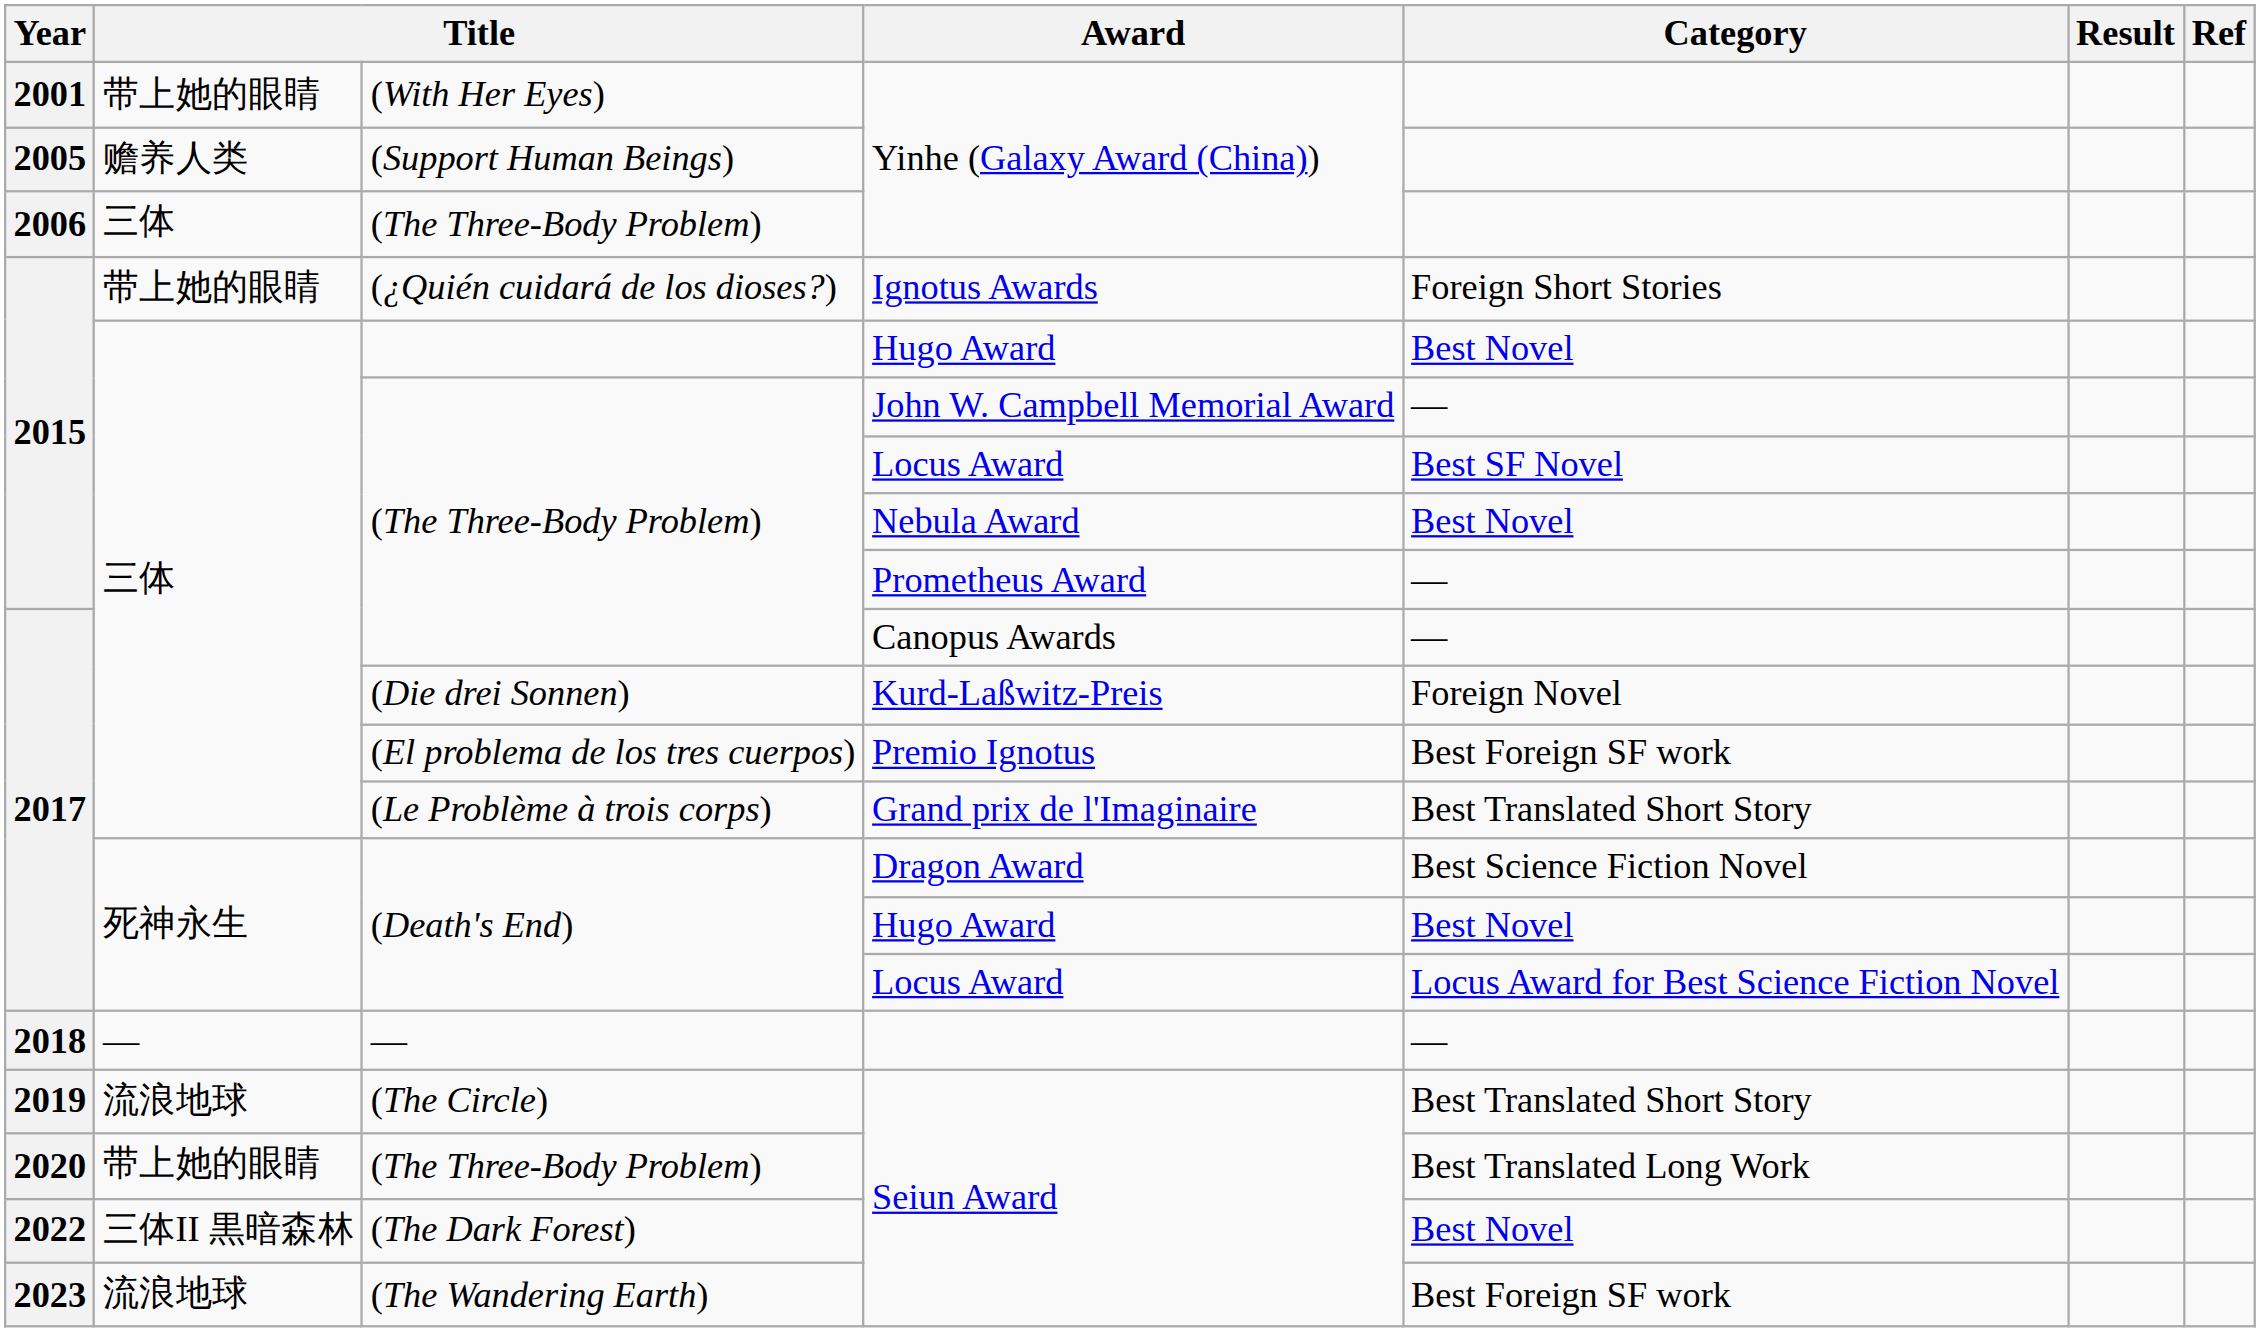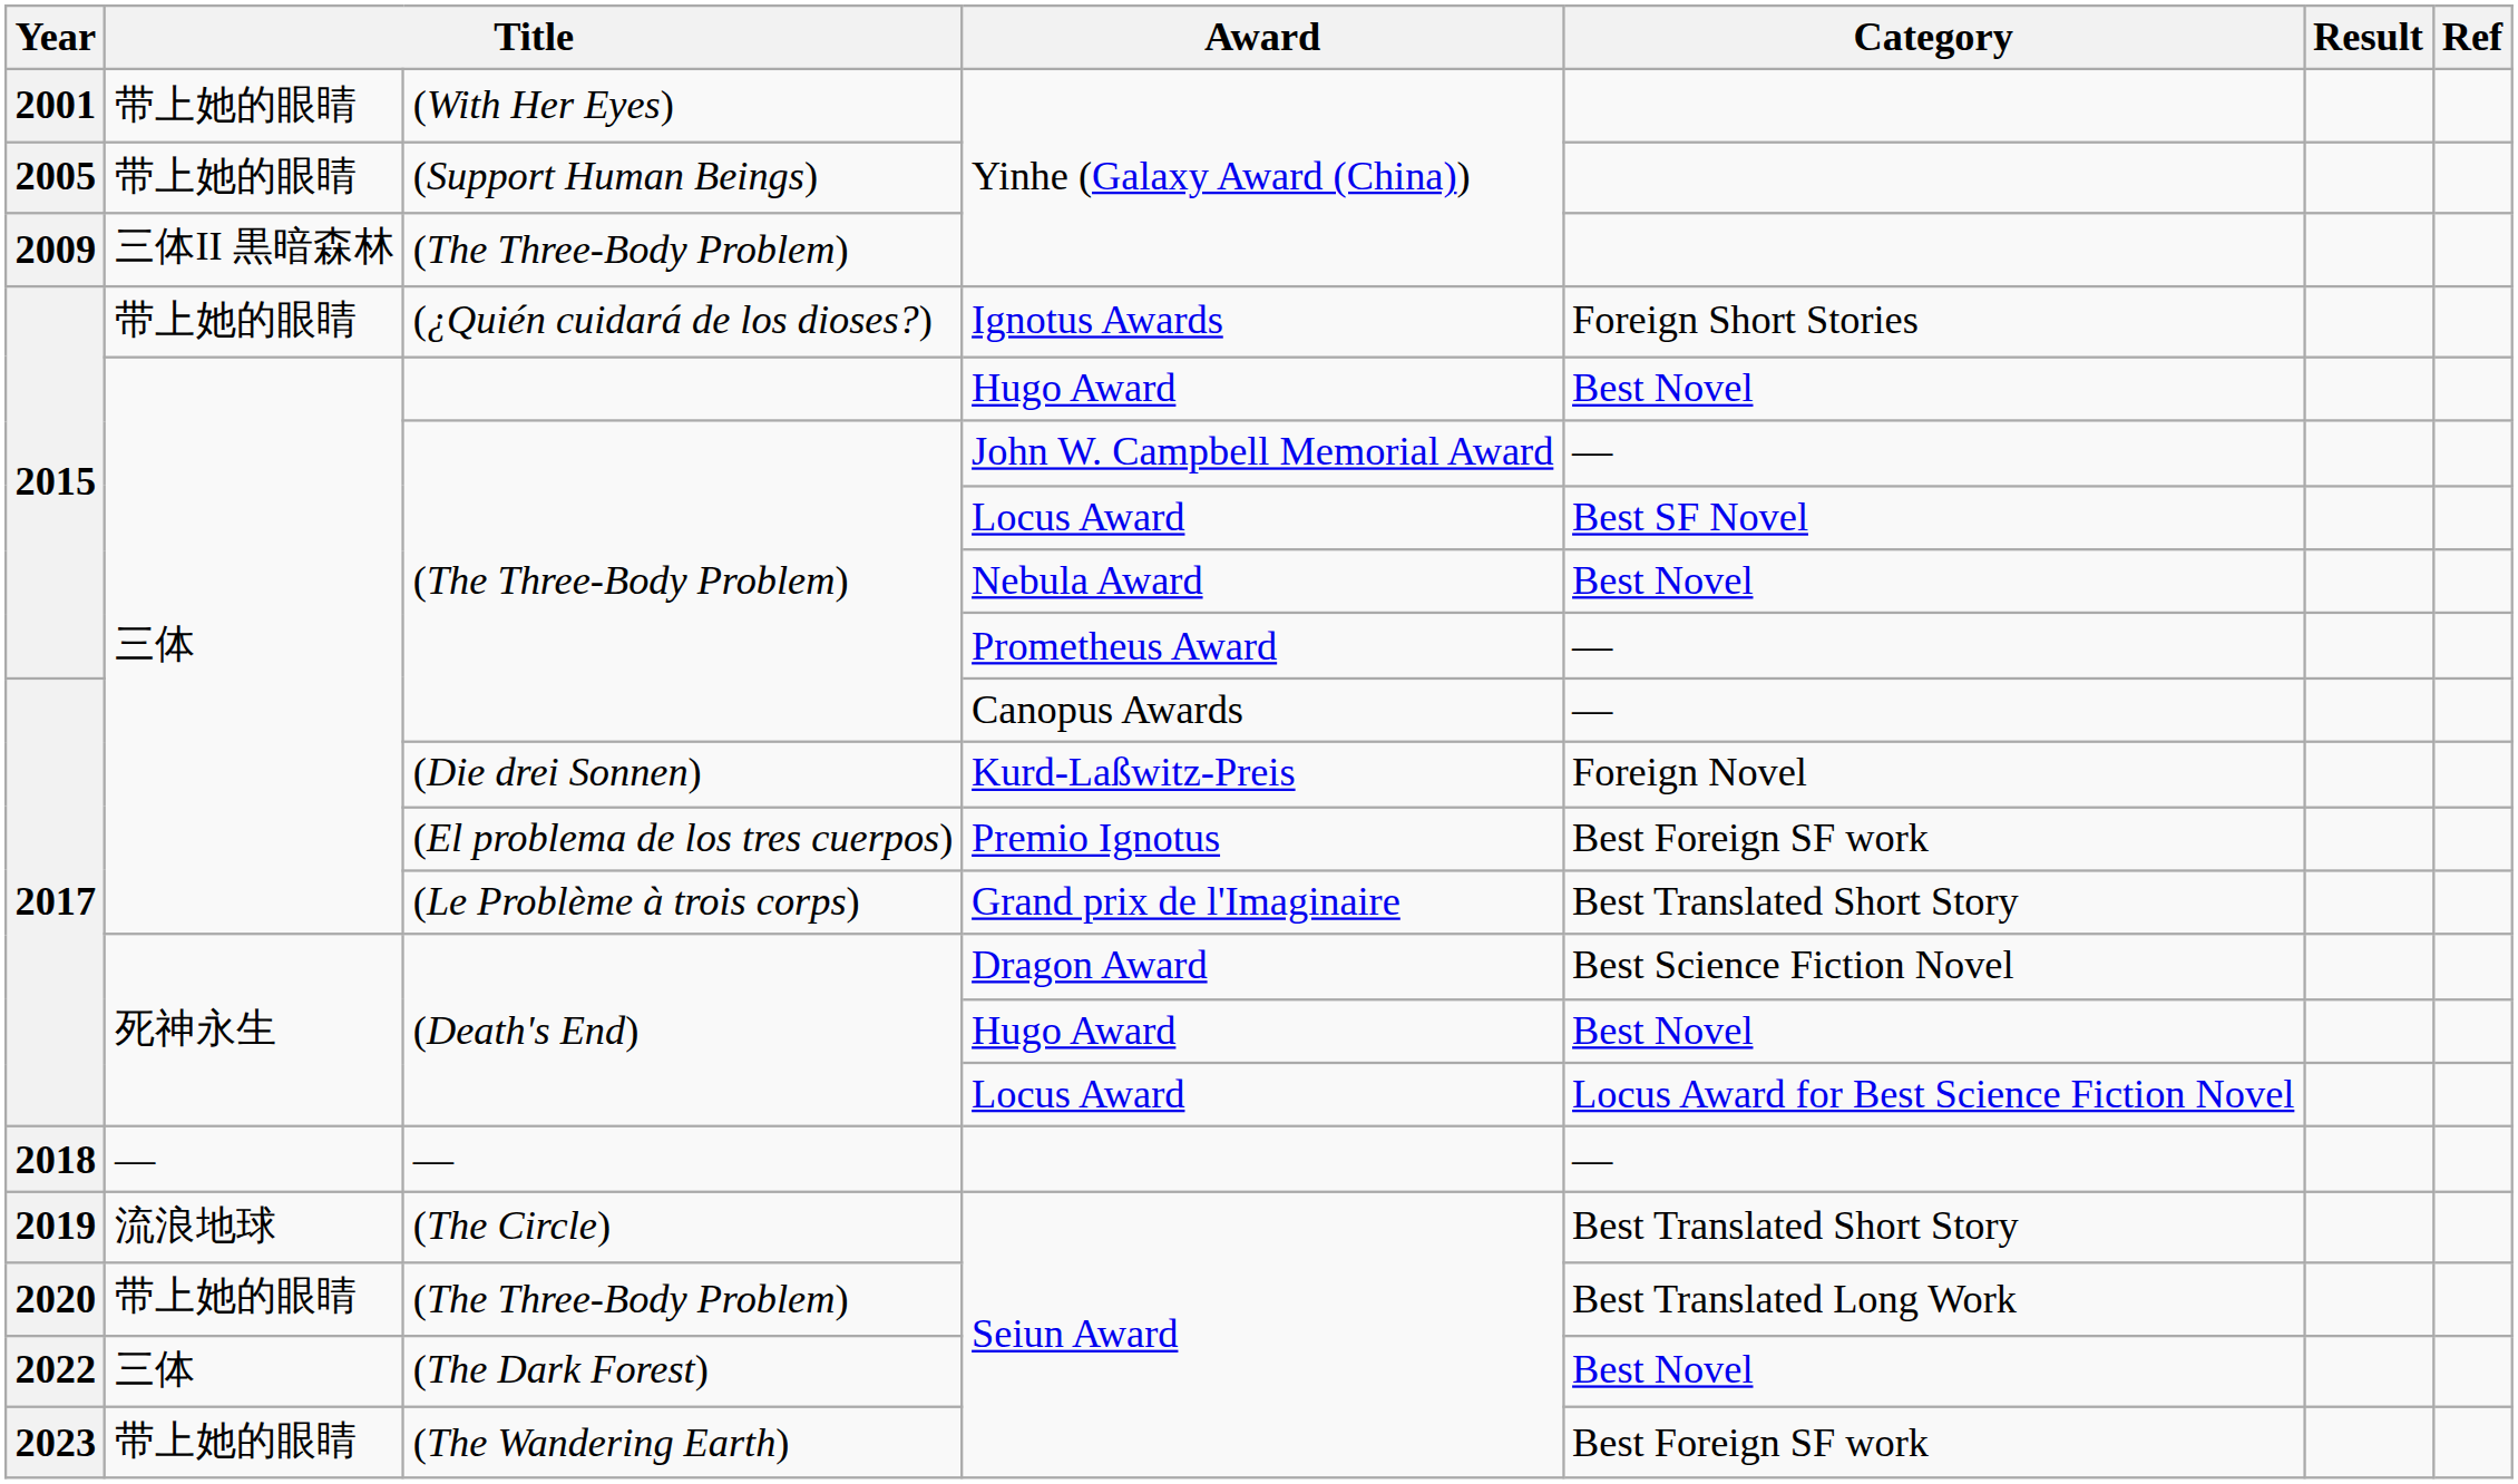(Support Human Beings) / Yinhe (Galaxy Award (China)) | column 2: 赡养人类 -> 带上她的眼睛
(The Three-Body Problem) / Yinhe (Galaxy Award (China)) | Year: 2006 -> 2009
(The Three-Body Problem) / Yinhe (Galaxy Award (China)) | column 2: 三体 -> 三体II 黒暗森林
(The Dark Forest) / Seiun Award | column 2: 三体II 黒暗森林 -> 三体
(The Wandering Earth) / Seiun Award | column 2: 流浪地球 -> 带上她的眼睛
